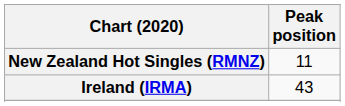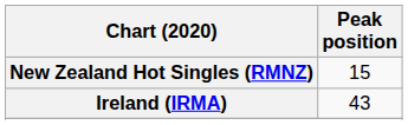New Zealand Hot Singles (RMNZ) | Peak position: 11 -> 15
